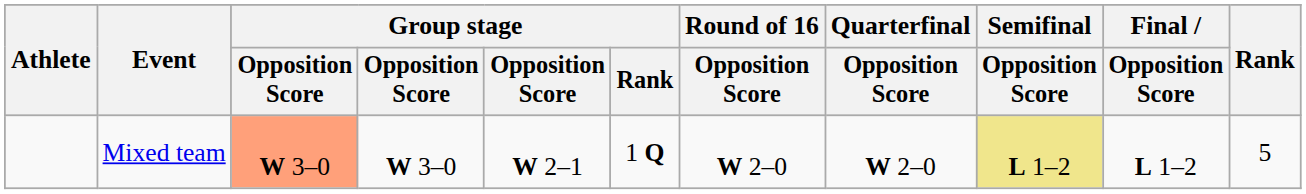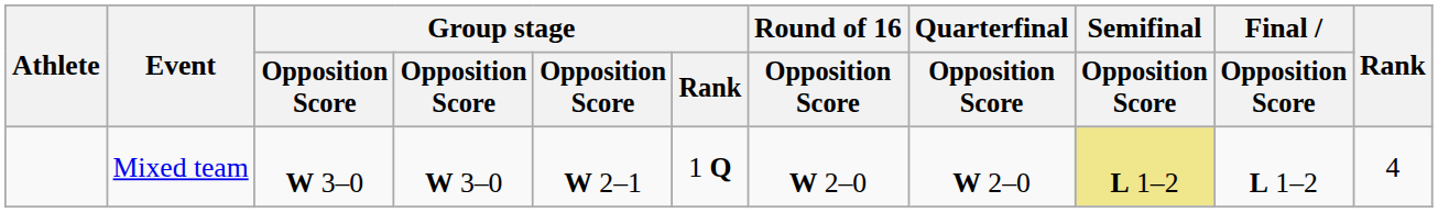Mixed team | column 3: lightsalmon background -> no background
Mixed team | Rank: 5 -> 4
